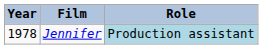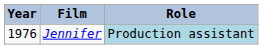Jennifer | Year: 1978 -> 1976
